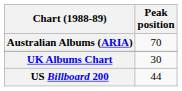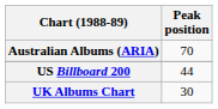rows swapped: UK Albums Chart <-> US Billboard 200
